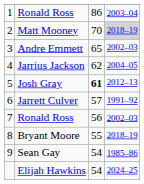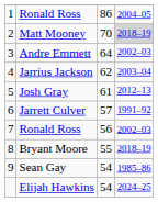1 / Ronald Ross | column 4: 2003–04 -> 2004–05
Andre Emmett | column 3: 65 -> 64
Jarrius Jackson | column 4: 2004–05 -> 2003–04
Josh Gray | column 3: bold -> normal
